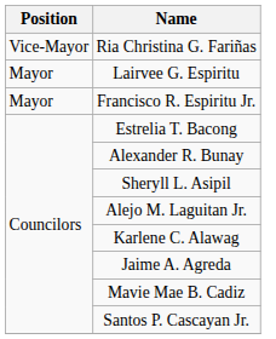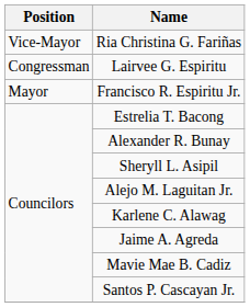Lairvee G. Espiritu | Position: Mayor -> Congressman
